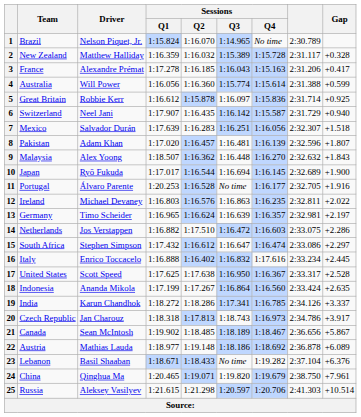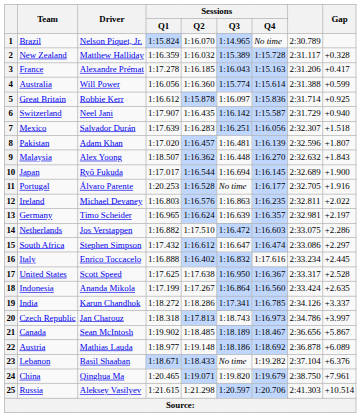20 | Gap: +3.917 -> +3.997
